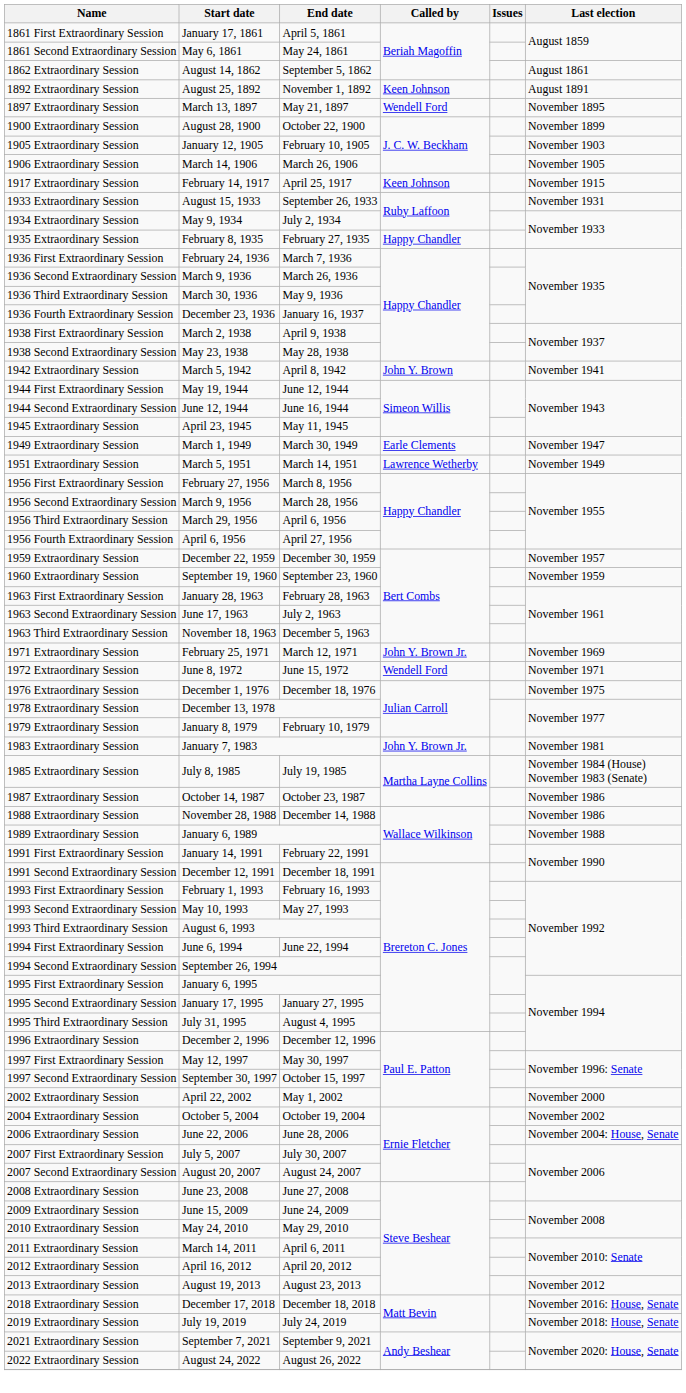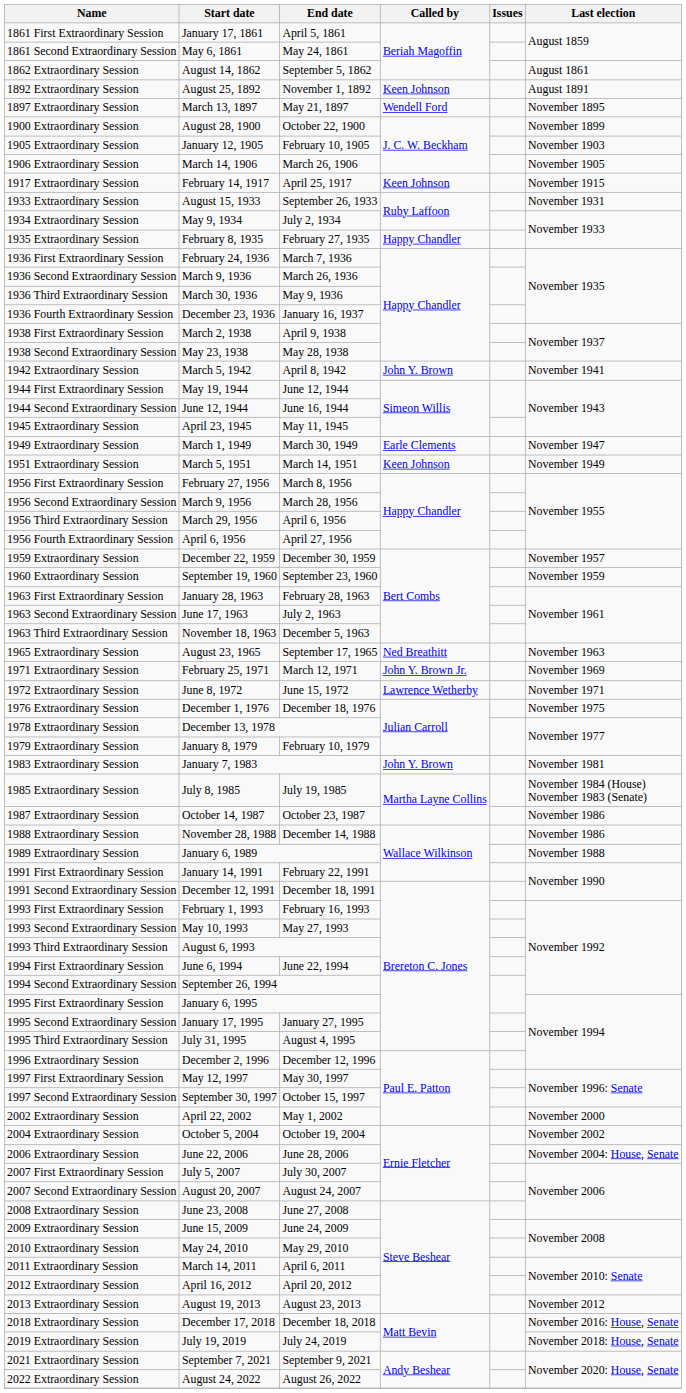1951 Extraordinary Session | Called by: Lawrence Wetherby -> Keen Johnson
+ row: 1965 Extraordinary Session | August 23, 1965 | September 17, 1965 | Ned Breathitt | November 1963
1972 Extraordinary Session | Called by: Wendell Ford -> Lawrence Wetherby
1983 Extraordinary Session | Called by: John Y. Brown Jr. -> John Y. Brown
